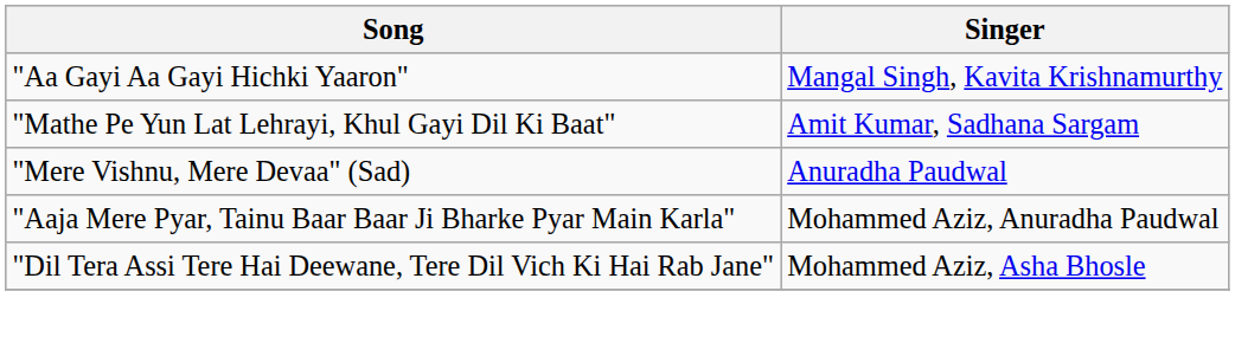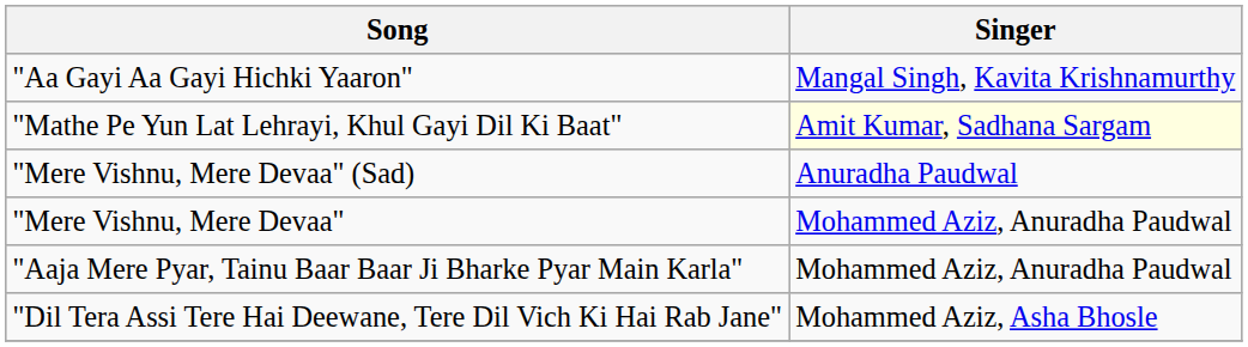"Mathe Pe Yun Lat Lehrayi, Khul Gayi Dil Ki Baat" | Singer: no background -> lightyellow background
+ row: "Mere Vishnu, Mere Devaa" | Mohammed Aziz, Anuradha Paudwal
